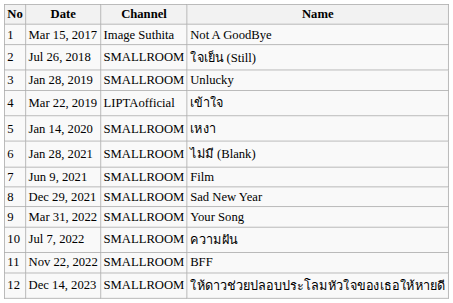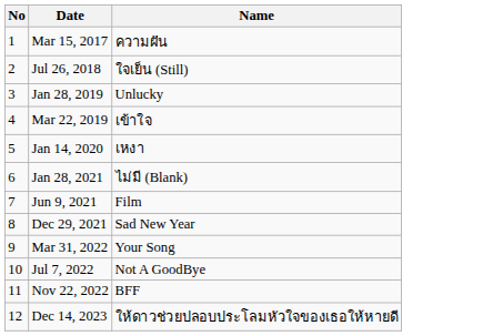- column: Channel | Image Suthita | SMALLROOM | SMALLROOM | LIPTAofficial | SMALLROOM | SMALLROOM | SMALLROOM | SMALLROOM | SMALLROOM | SMALLROOM | SMALLROOM | SMALLROOM
Mar 15, 2017 | Name: Not A GoodBye -> ความฝัน
Jul 7, 2022 | Name: ความฝัน -> Not A GoodBye
